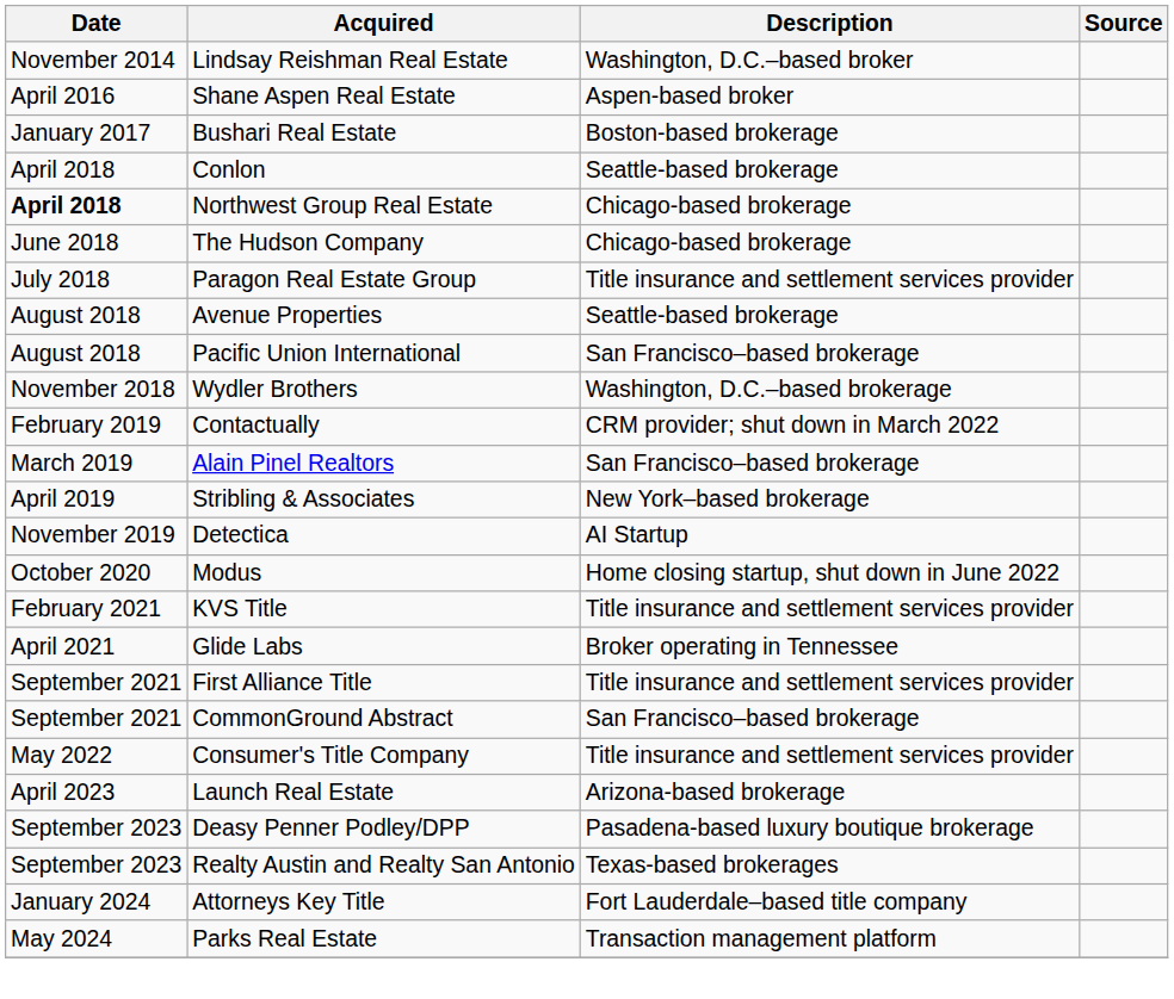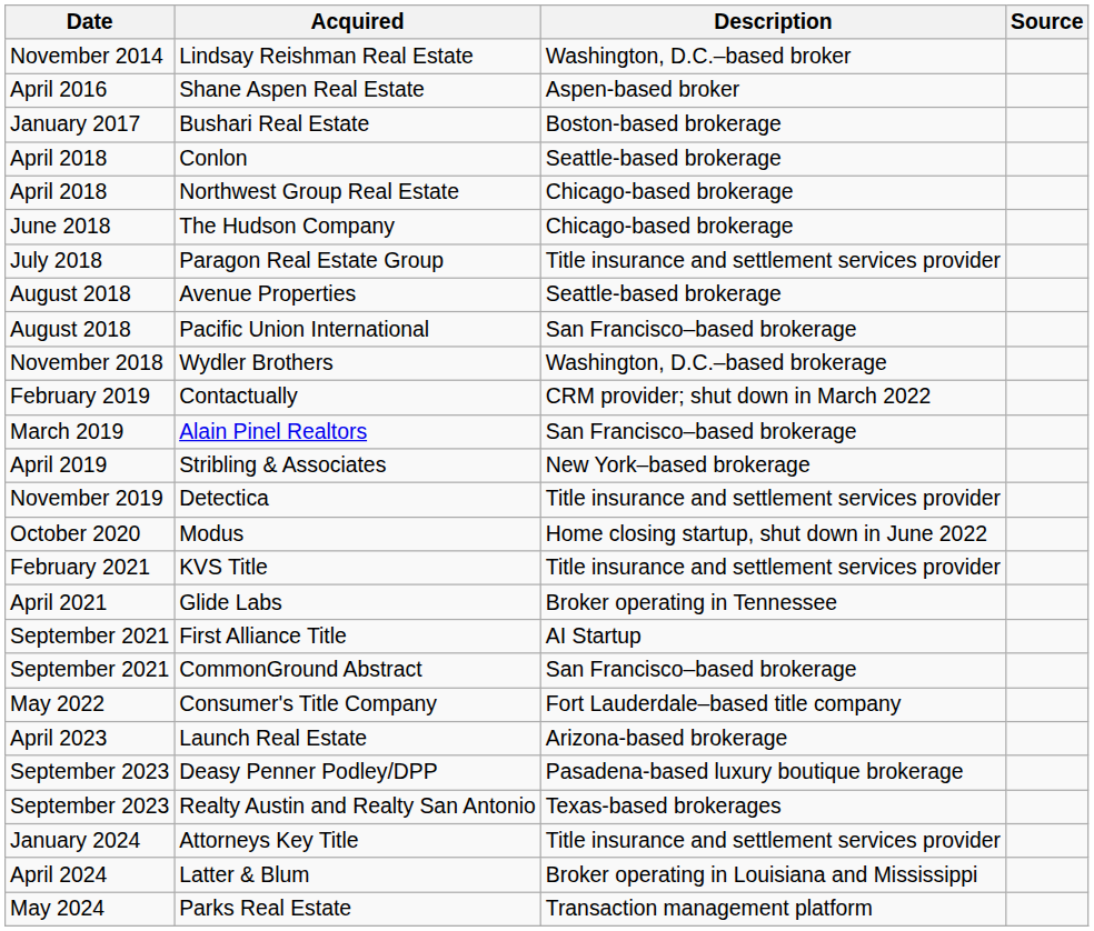Northwest Group Real Estate | Date: bold -> normal
Detectica | Description: AI Startup -> Title insurance and settlement services provider
First Alliance Title | Description: Title insurance and settlement services provider -> AI Startup
Consumer's Title Company | Description: Title insurance and settlement services provider -> Fort Lauderdale–based title company
Attorneys Key Title | Description: Fort Lauderdale–based title company -> Title insurance and settlement services provider
+ row: April 2024 | Latter & Blum | Broker operating in Louisiana and Mississippi
